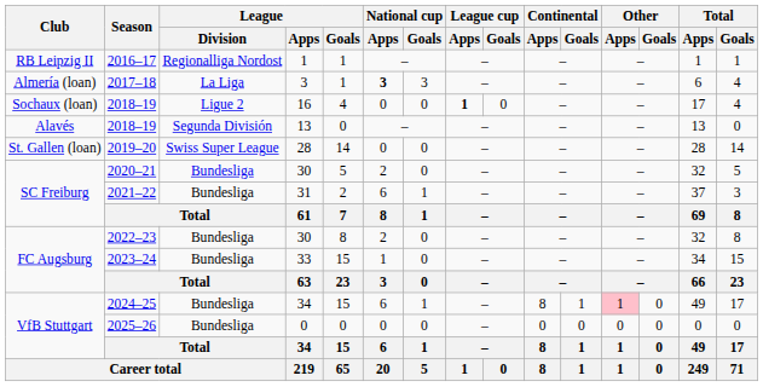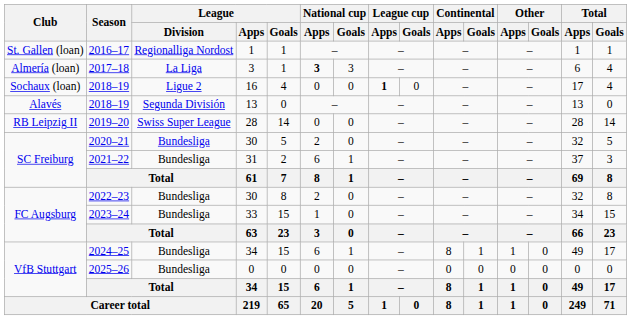2016–17 | Club: RB Leipzig II -> St. Gallen (loan)
2019–20 | Club: St. Gallen (loan) -> RB Leipzig II
2024–25 | Other / Apps: pink background -> no background
